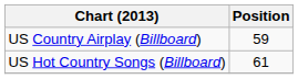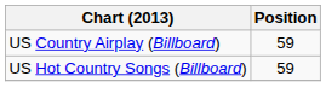US Hot Country Songs (Billboard) | Position: 61 -> 59
